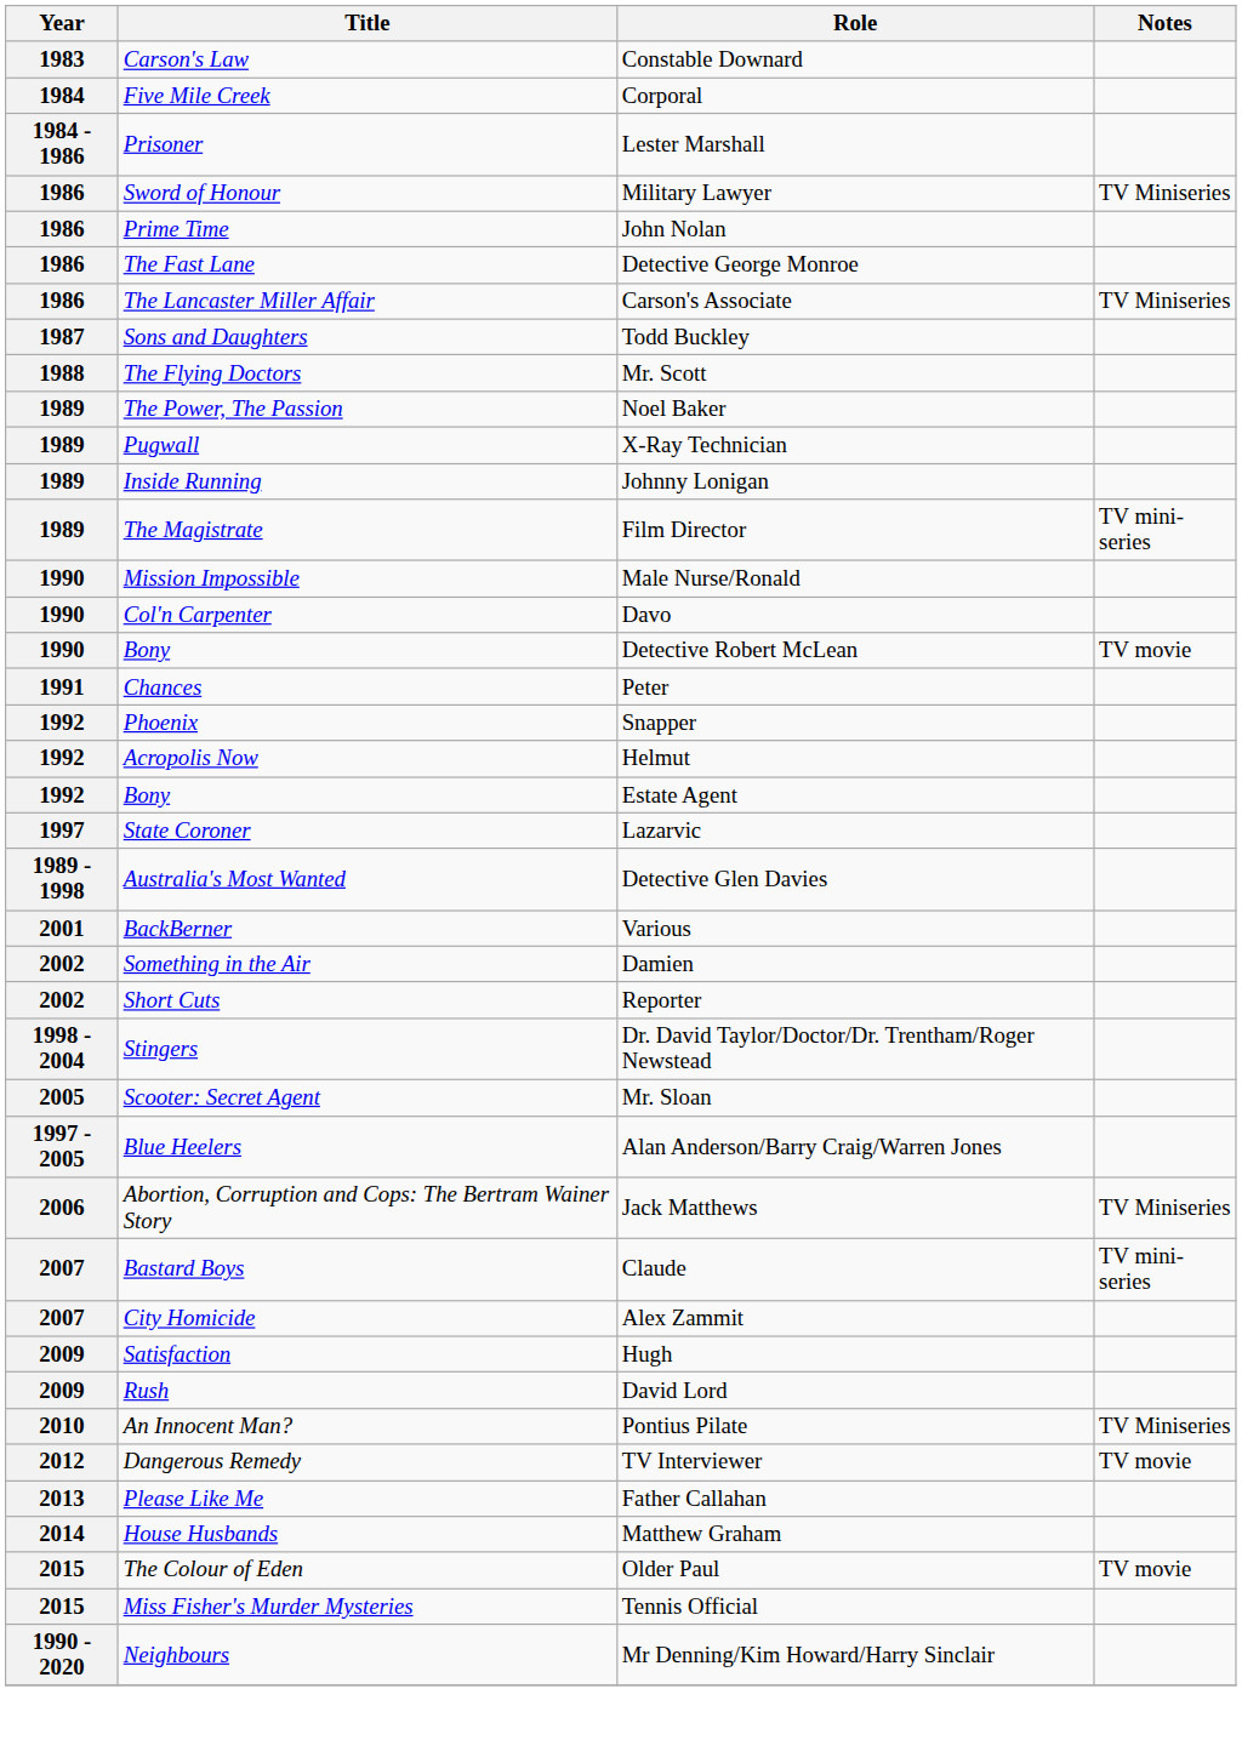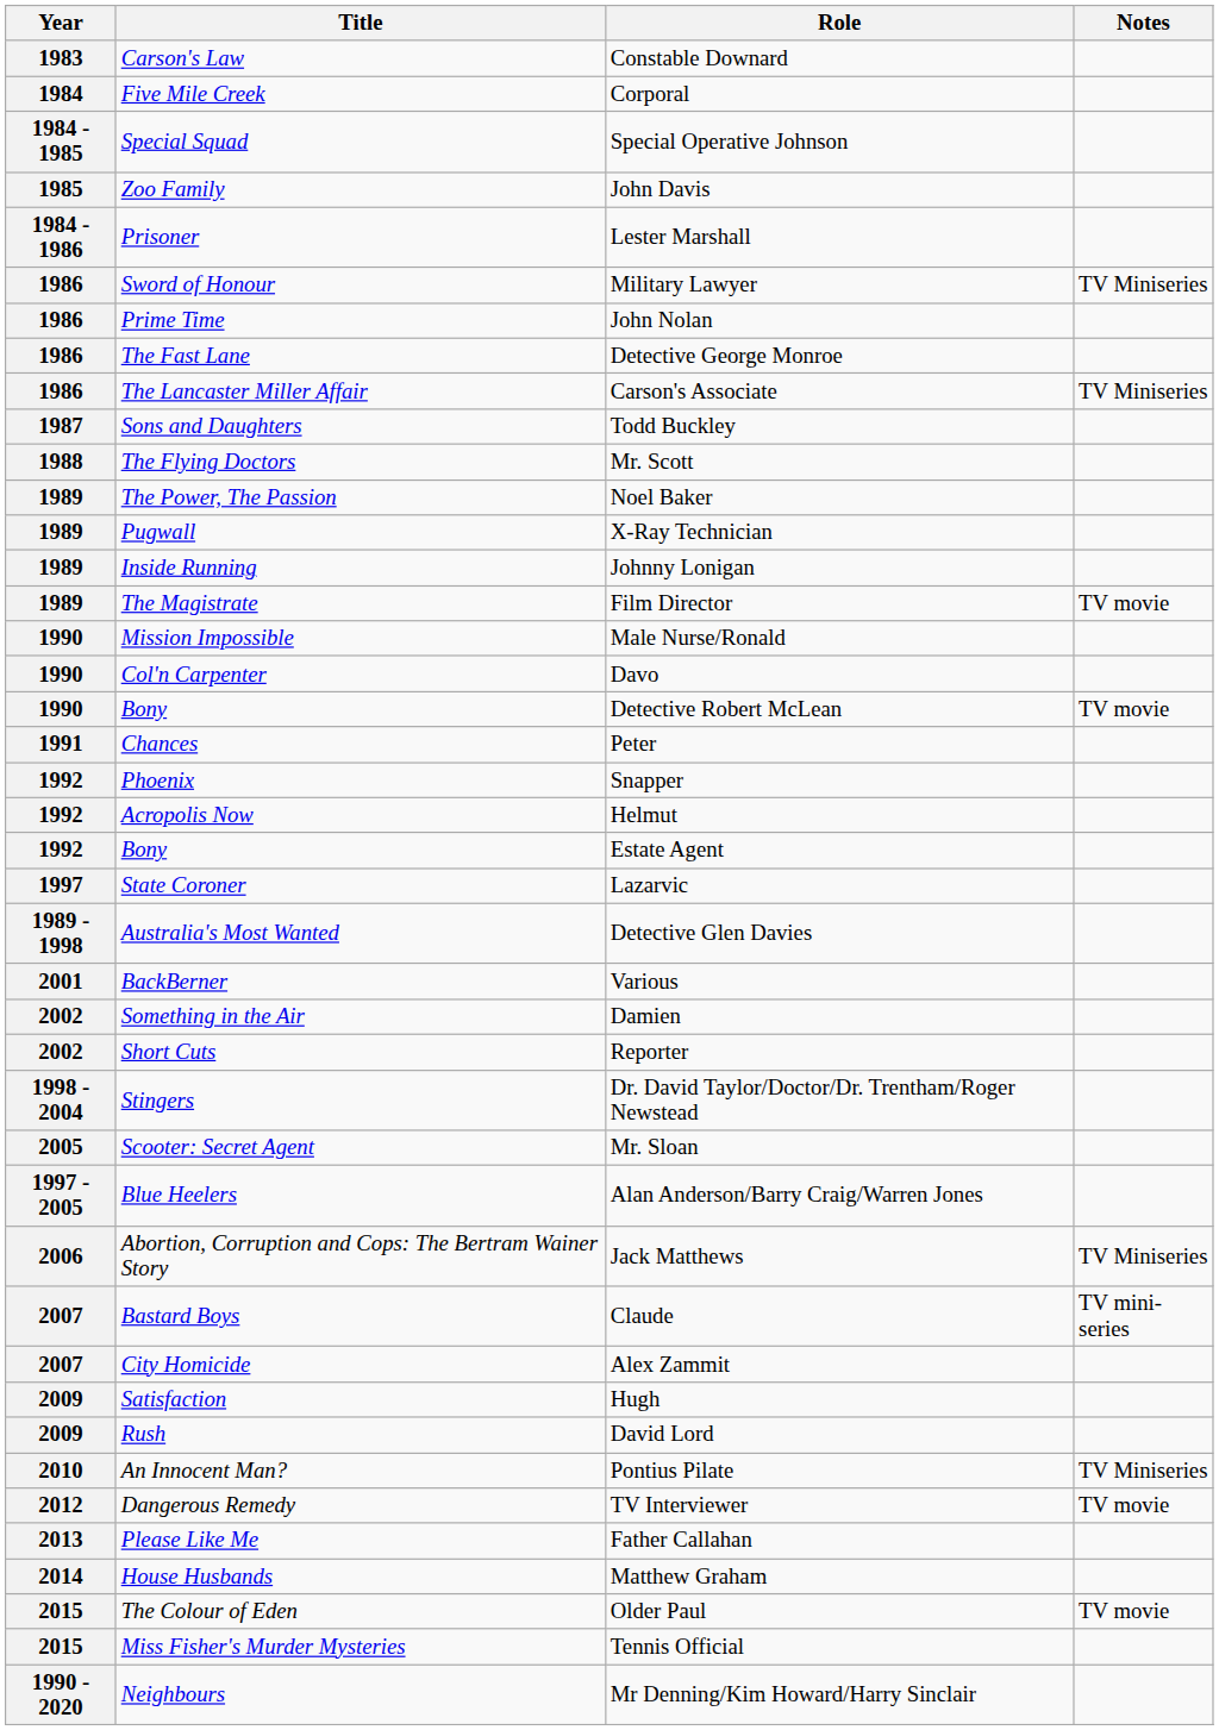+ row: 1984 - 1985 | Special Squad | Special Operative Johnson
+ row: 1985 | Zoo Family | John Davis
Film Director | Notes: TV mini-series -> TV movie
